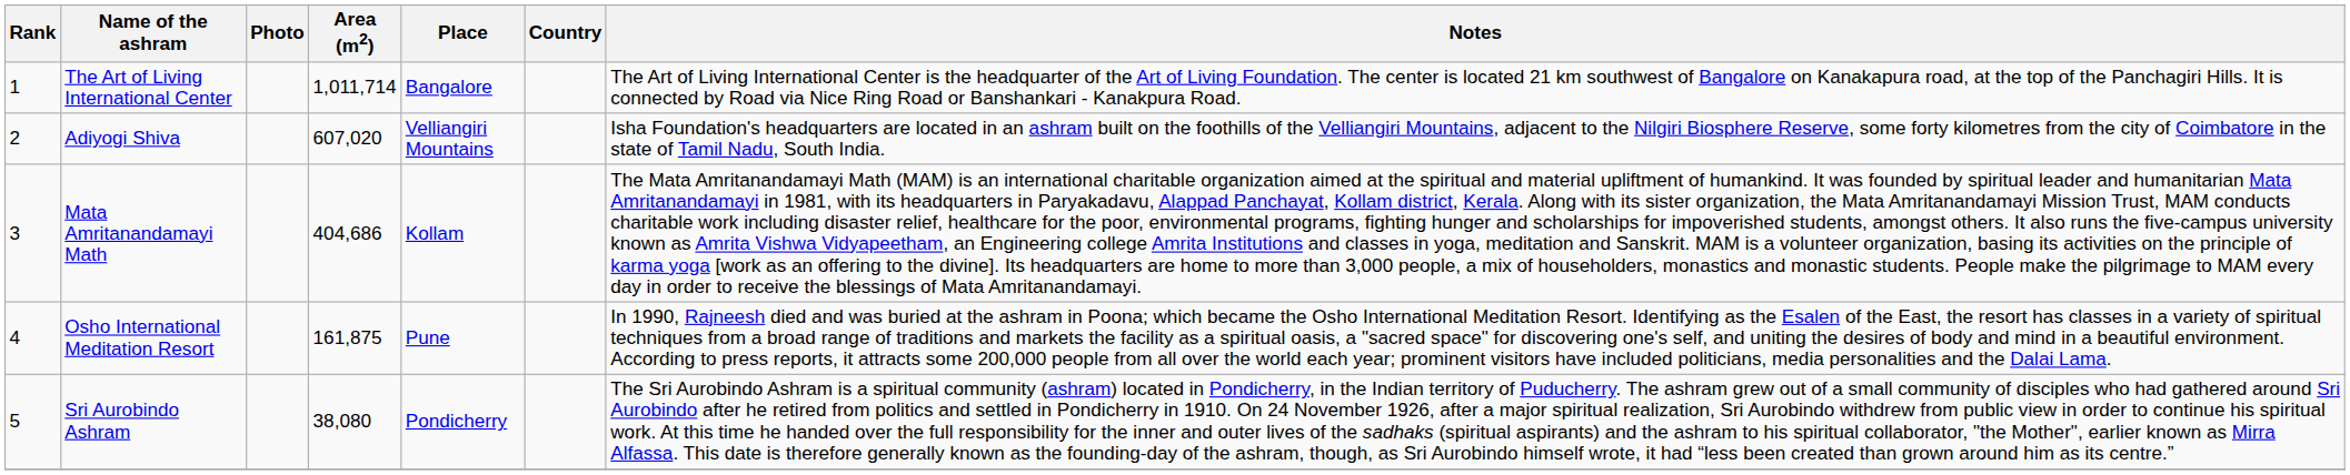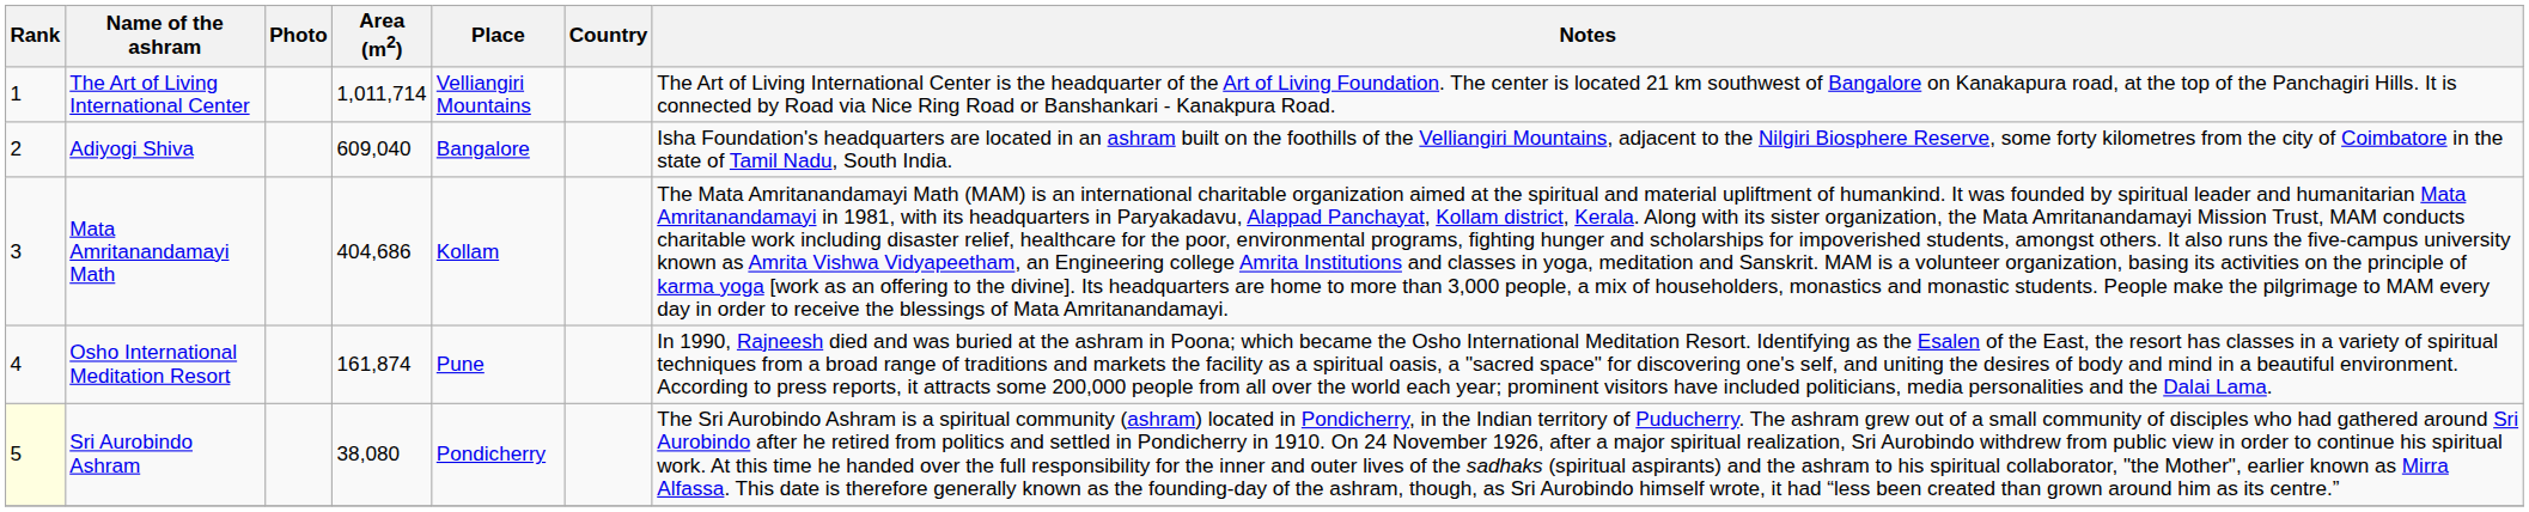The Art of Living International Center | Place: Bangalore -> Velliangiri Mountains
Adiyogi Shiva | Area (m2): 607,020 -> 609,040
Adiyogi Shiva | Place: Velliangiri Mountains -> Bangalore
Osho International Meditation Resort | Area (m2): 161,875 -> 161,874
Sri Aurobindo Ashram | Rank: no background -> lightyellow background
